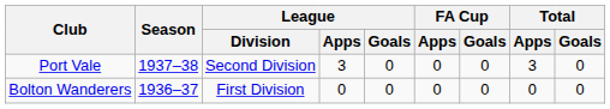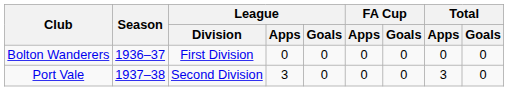rows swapped: Bolton Wanderers <-> Port Vale
